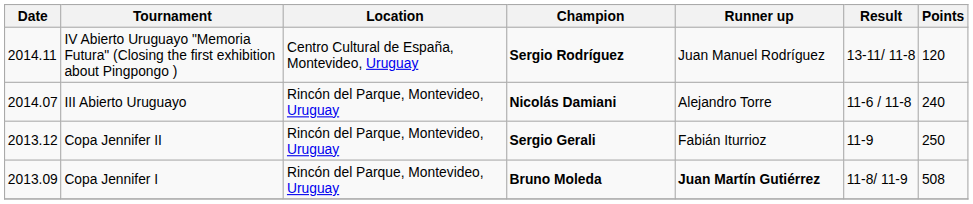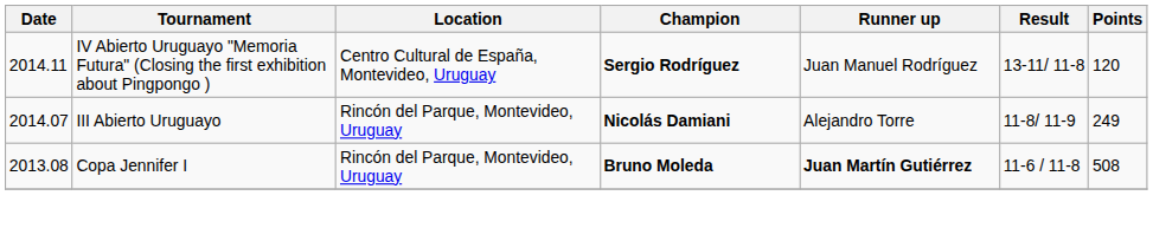III Abierto Uruguayo | Result: 11-6 / 11-8 -> 11-8/ 11-9
III Abierto Uruguayo | Points: 240 -> 249
- row: 2013.12 | Copa Jennifer II | Rincón del Parque, Montevideo, Uruguay | Sergio Gerali | Fabián Iturrioz | 11-9 | 250
Copa Jennifer I | Date: 2013.09 -> 2013.08
Copa Jennifer I | Result: 11-8/ 11-9 -> 11-6 / 11-8
